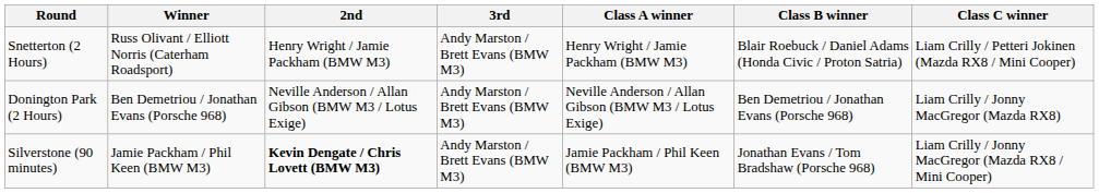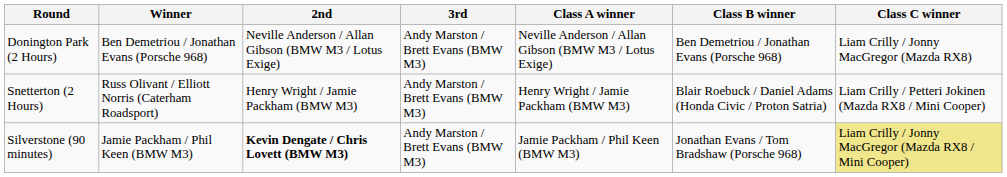rows swapped: Donington Park (2 Hours) <-> Snetterton (2 Hours)
Silverstone (90 minutes) | Class C winner: no background -> khaki background
